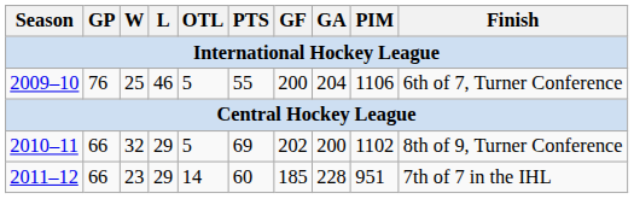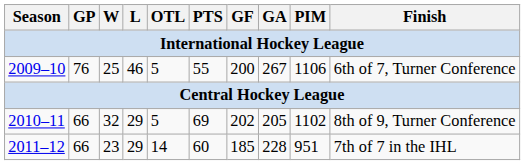2009–10 | GA: 204 -> 267
2010–11 | GA: 200 -> 205
